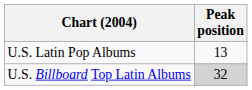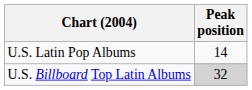U.S. Latin Pop Albums | Peak position: 13 -> 14
